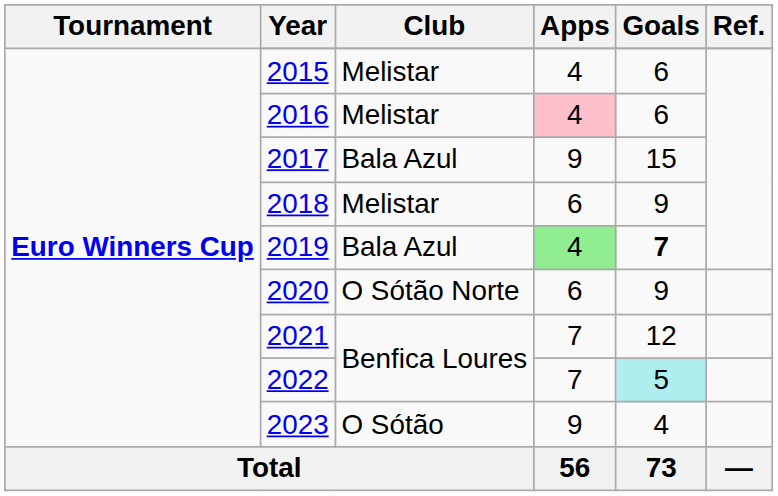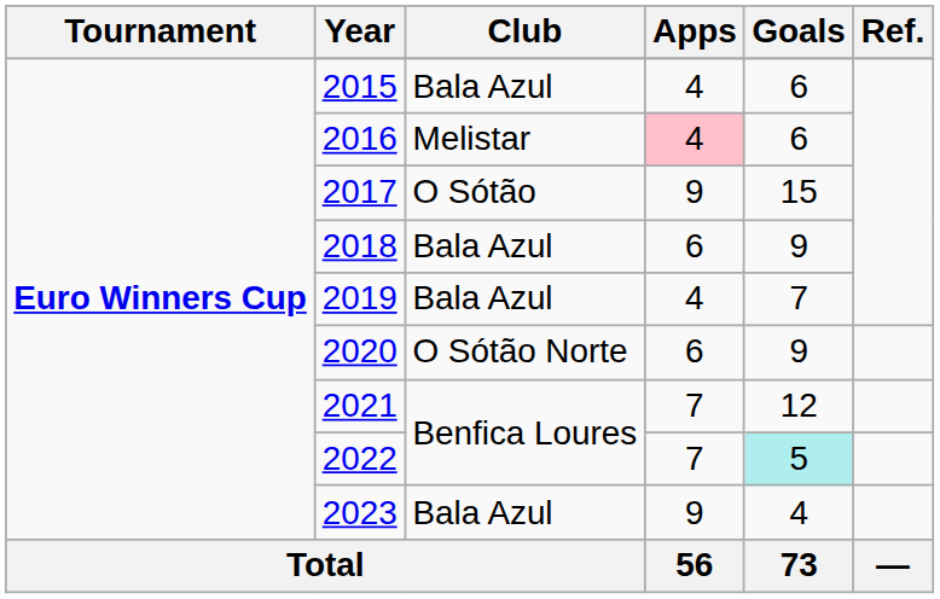2015 | Club: Melistar -> Bala Azul
2017 | Club: Bala Azul -> O Sótão
2018 | Club: Melistar -> Bala Azul
2019 | Apps: lightgreen background -> no background
2019 | Goals: bold -> normal
2023 | Club: O Sótão -> Bala Azul
